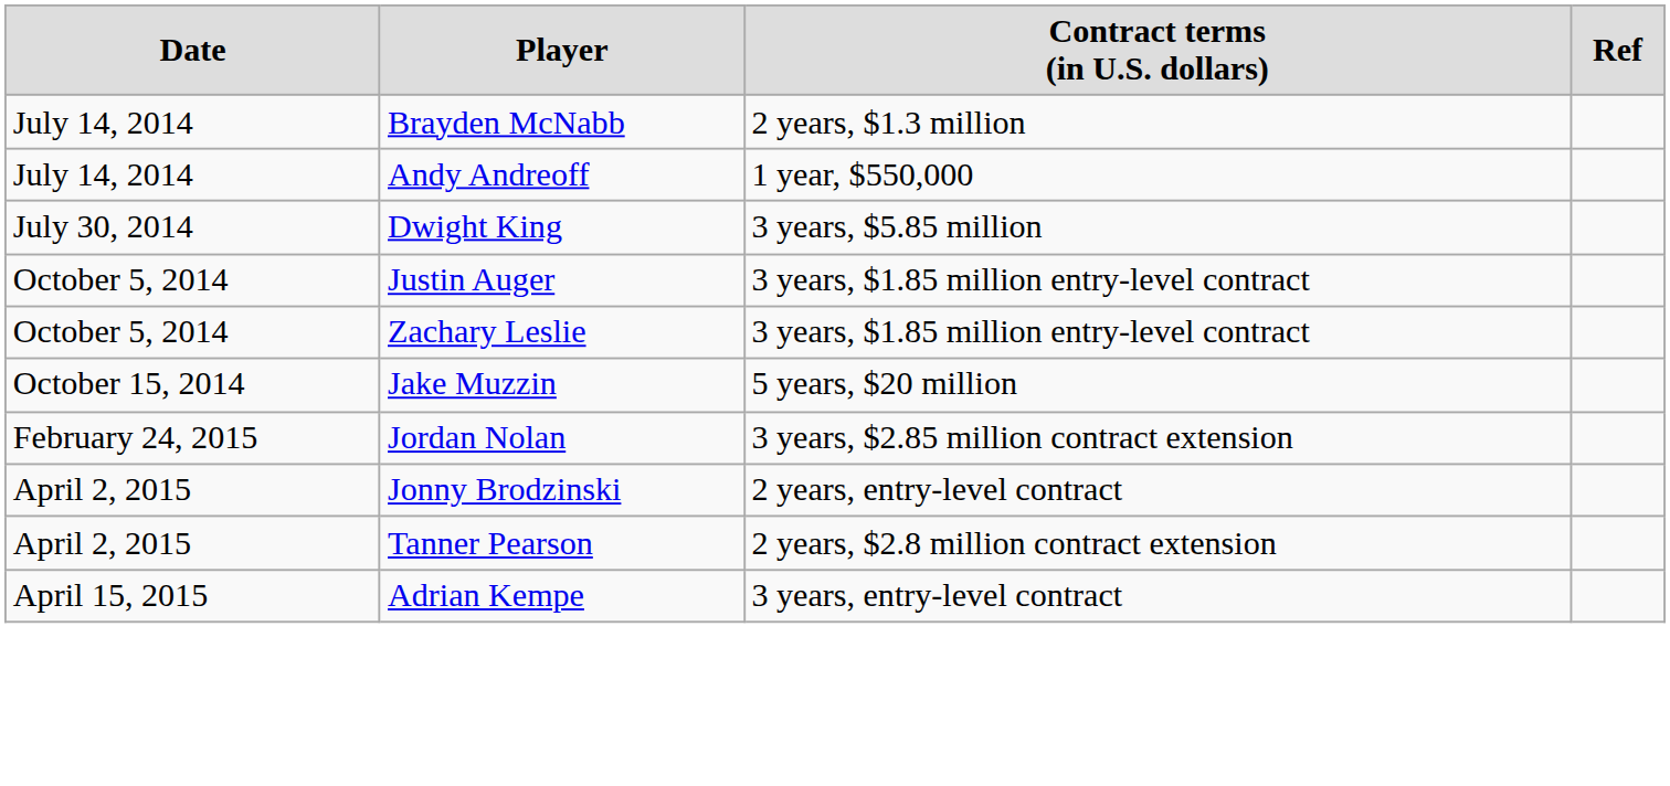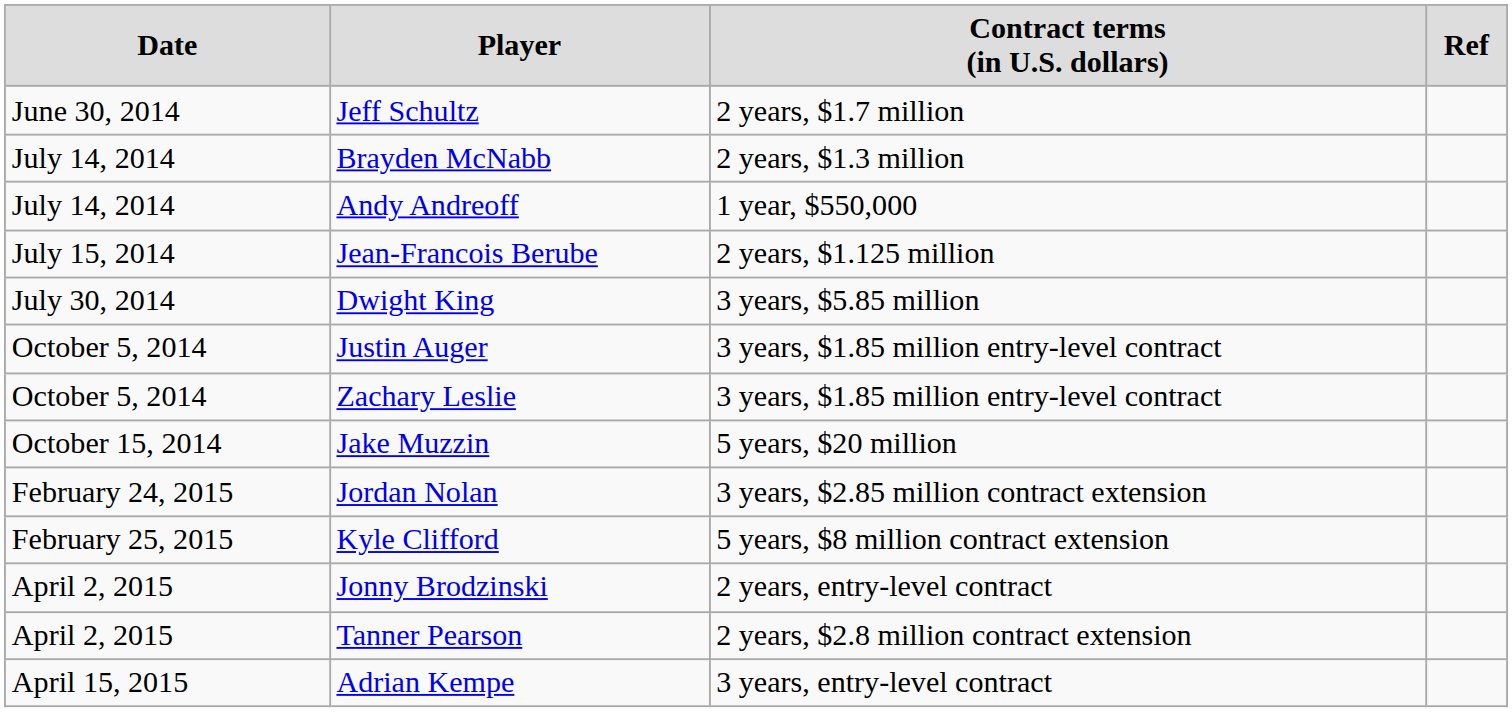+ row: June 30, 2014 | Jeff Schultz | 2 years, $1.7 million
+ row: July 15, 2014 | Jean-Francois Berube | 2 years, $1.125 million
+ row: February 25, 2015 | Kyle Clifford | 5 years, $8 million contract extension
